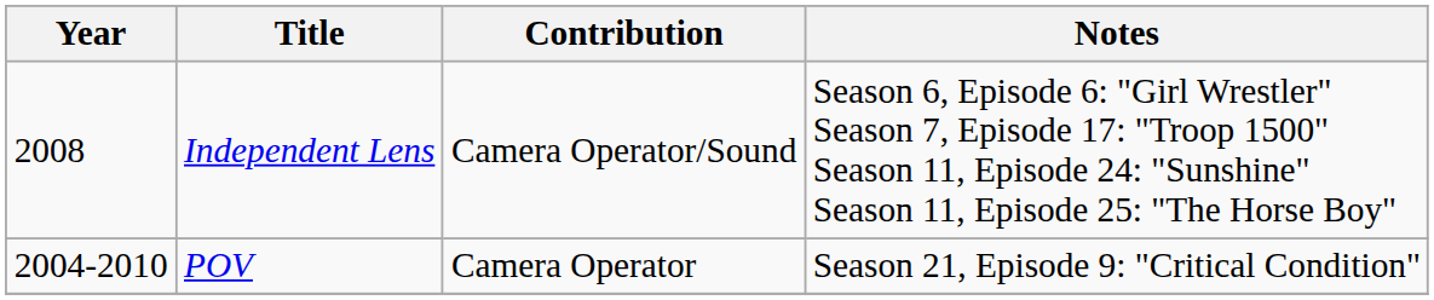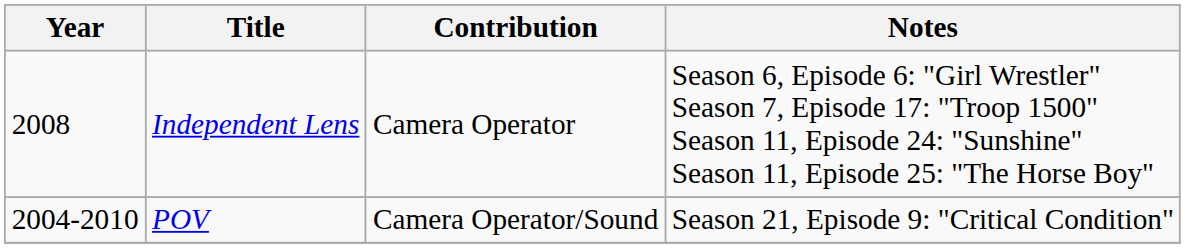Independent Lens | Contribution: Camera Operator/Sound -> Camera Operator
POV | Contribution: Camera Operator -> Camera Operator/Sound
